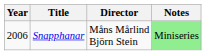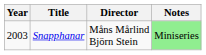Snapphanar | Year: 2006 -> 2003
